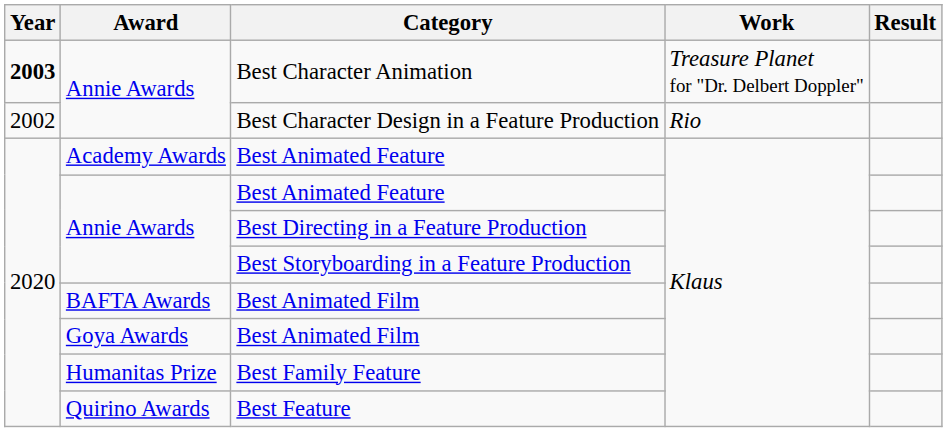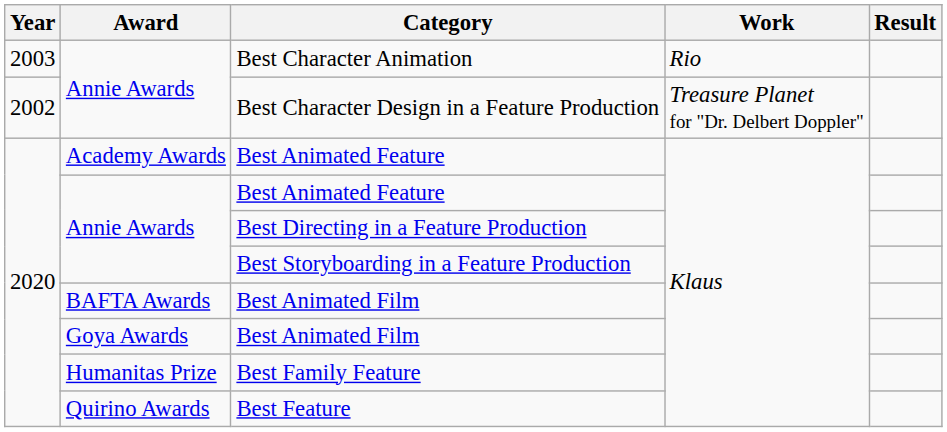Best Character Animation | Year: bold -> normal
Best Character Animation | Work: Treasure Planet for "Dr. Delbert Doppler" -> Rio
Best Character Design in a Feature Production | Work: Rio -> Treasure Planet for "Dr. Delbert Doppler"
